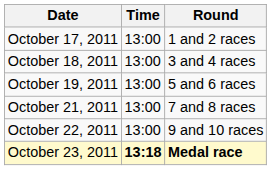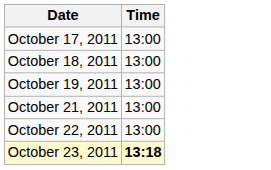- column: Round | 1 and 2 races | 3 and 4 races | 5 and 6 races | 7 and 8 races | 9 and 10 races | Medal race
